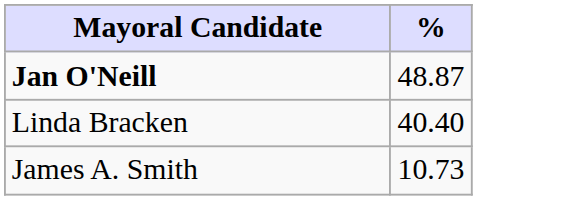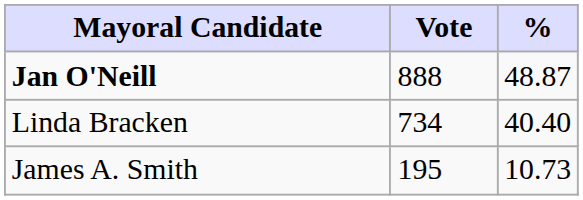+ column: Vote | 888 | 734 | 195
